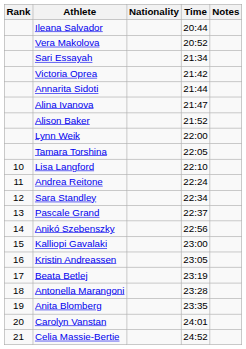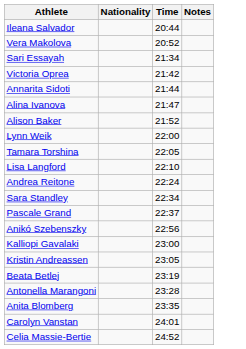- column: Rank | 10 | 11 | 12 | 13 | 14 | 15 | 16 | 17 | 18 | 19 | 20 | 21
